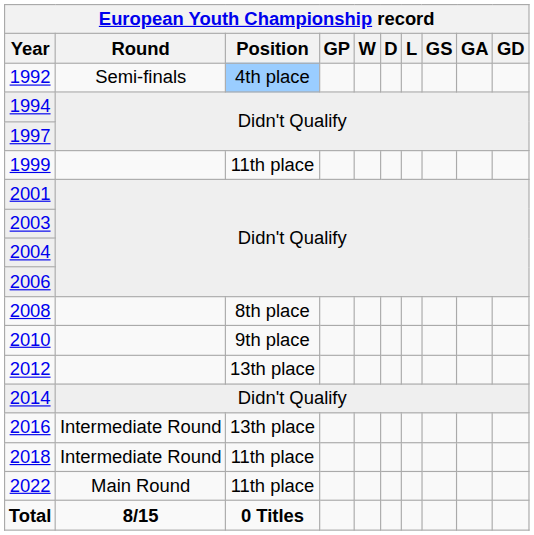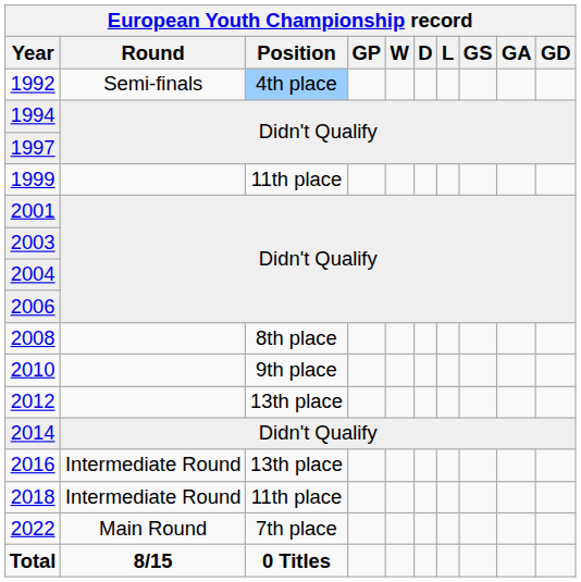2022 | European Youth Championship record / Position: 11th place -> 7th place
